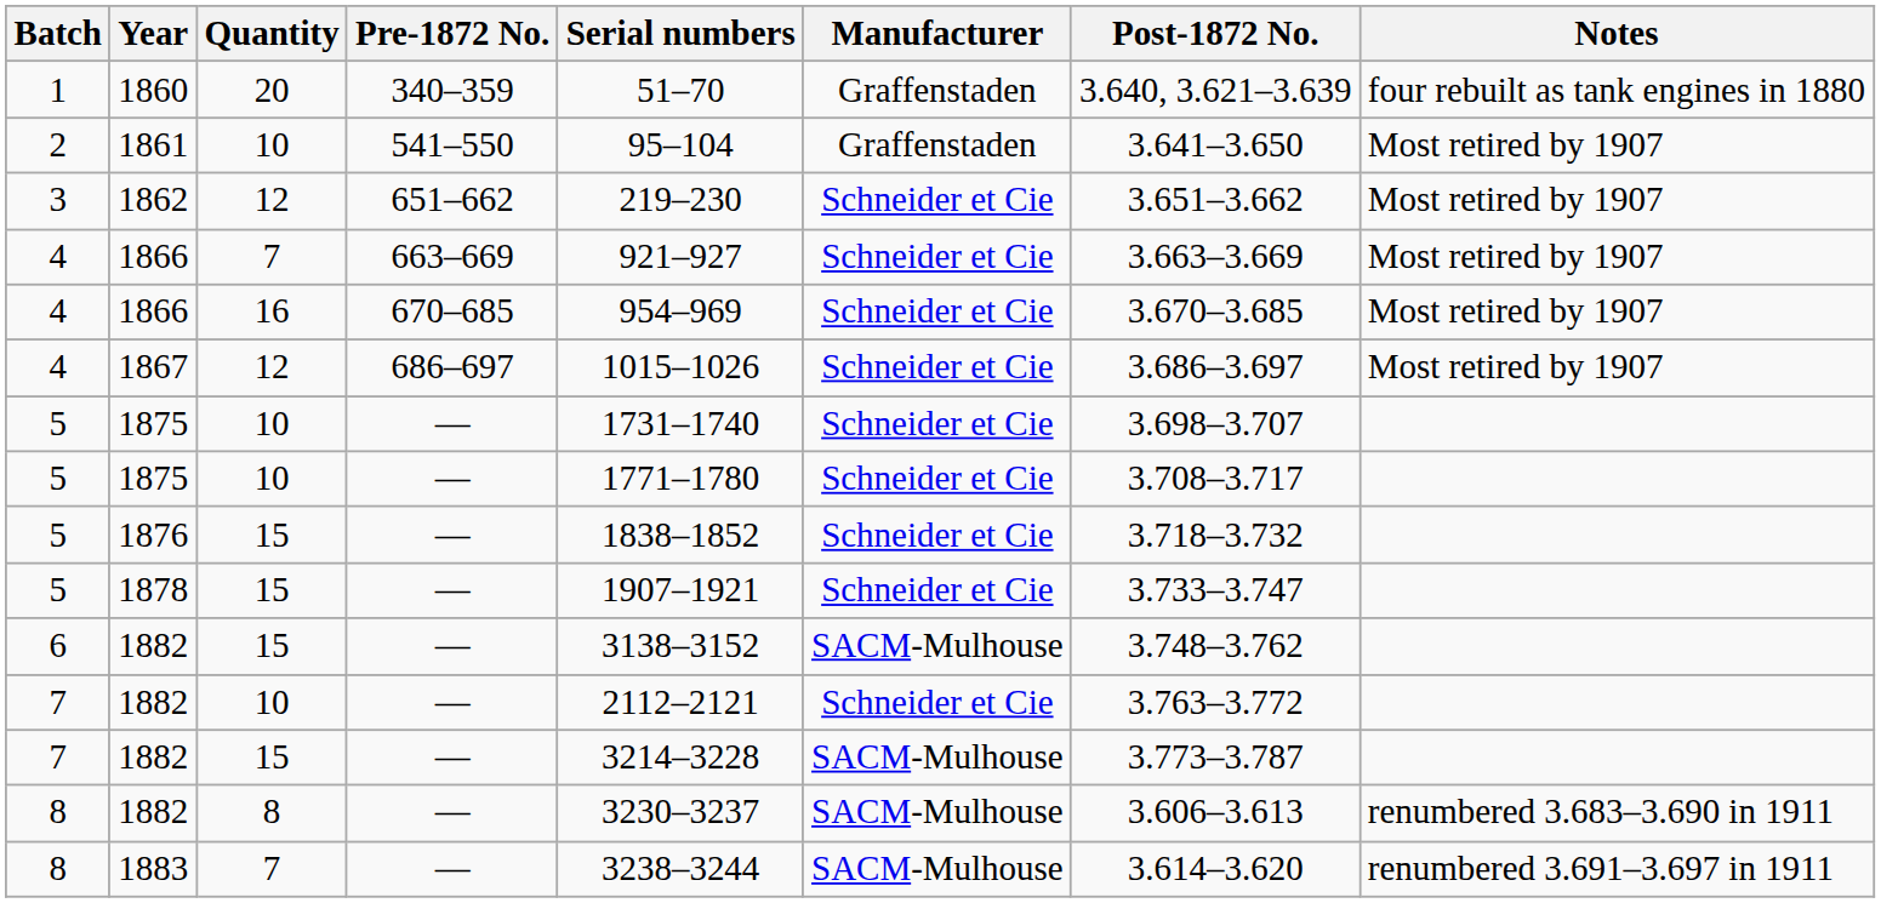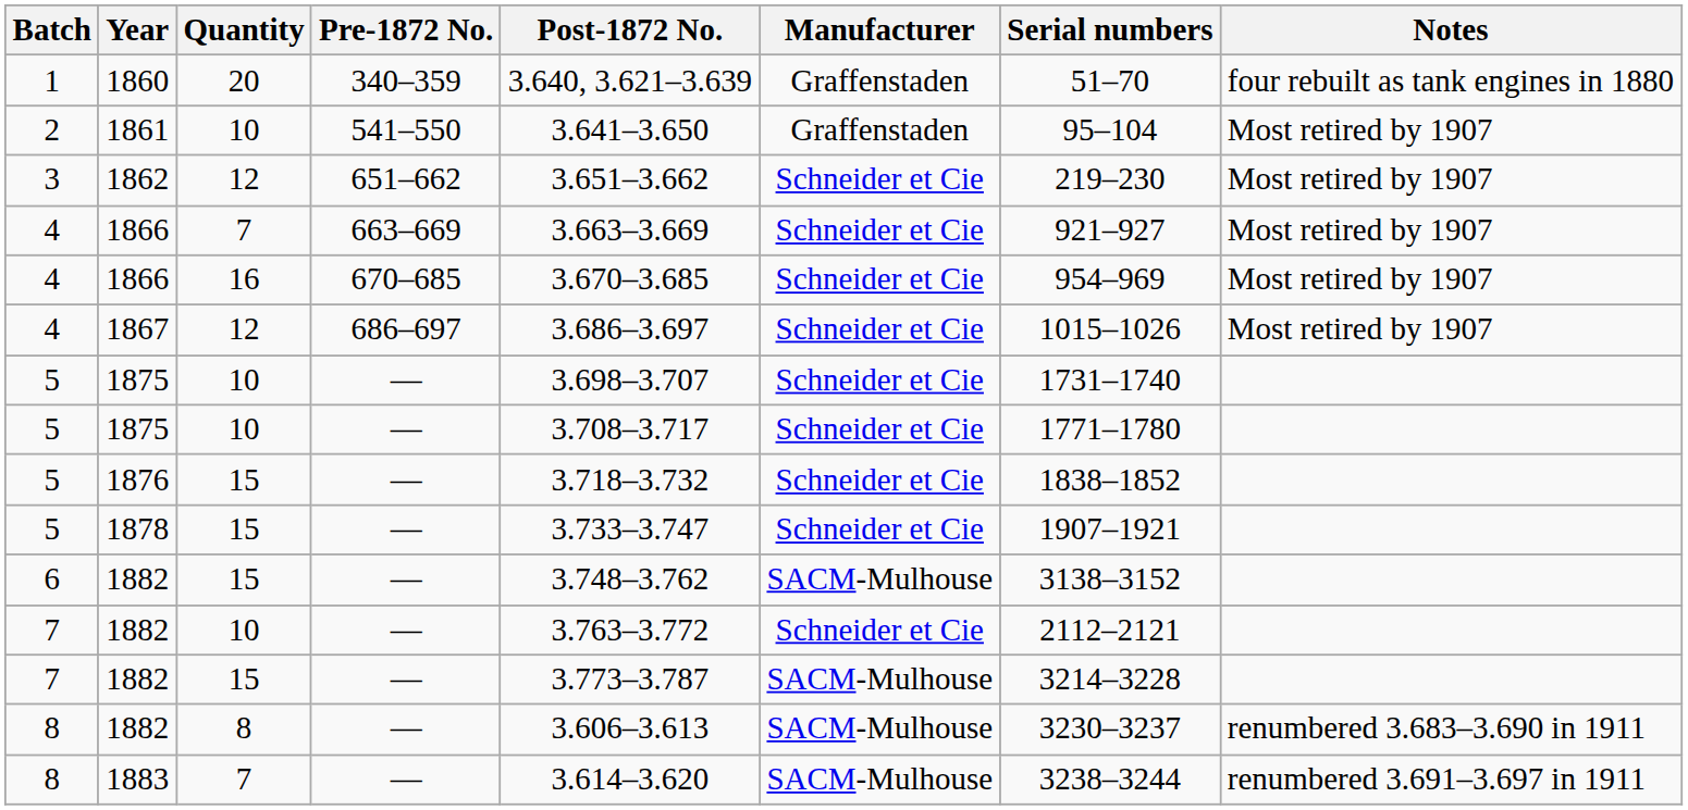columns swapped: Post-1872 No. <-> Serial numbers
